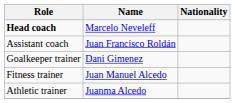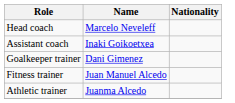Marcelo Neveleff | Role: bold -> normal
+ row: Assistant coach | Inaki Goikoetxea
- row: Assistant coach | Juan Francisco Roldán
